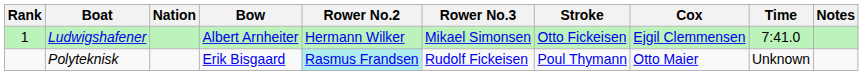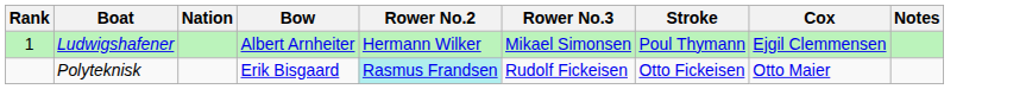- column: Time | 7:41.0 | Unknown
Ludwigshafener | Stroke: Otto Fickeisen -> Poul Thymann
Polyteknisk | Stroke: Poul Thymann -> Otto Fickeisen
